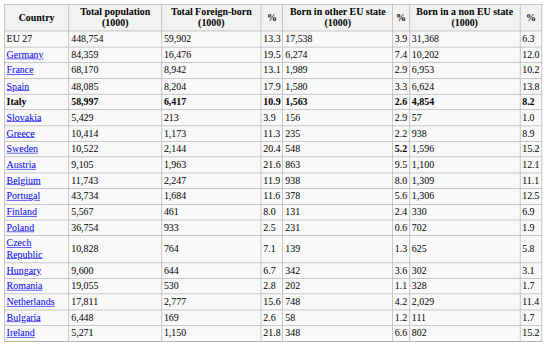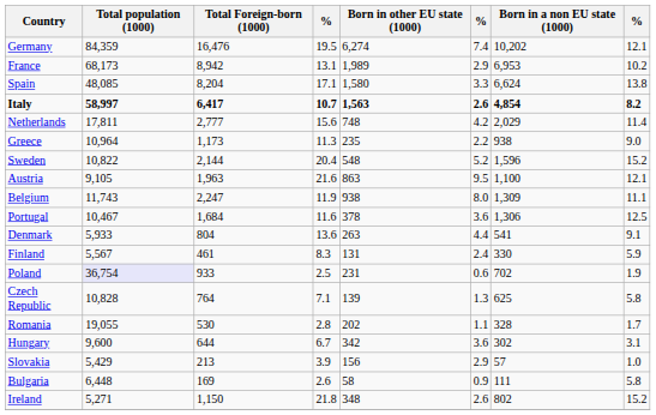- row: EU 27 | 448,754 | 59,902 | 13.3 | 17,538 | 3.9 | 31,368 | 6.3
Germany | column 8: 12.0 -> 12.1
France | Total population (1000): 68,170 -> 68,173
Spain | column 4: 17.9 -> 17.1
Italy | column 4: 10.9 -> 10.7
rows swapped: Netherlands <-> Slovakia
Greece | Total population (1000): 10,414 -> 10,964
Greece | column 8: 8.9 -> 9.0
Sweden | Total population (1000): 10,522 -> 10,822
Sweden | column 6: bold -> normal
Portugal | Total population (1000): 43,734 -> 10,467
Portugal | column 6: 5.6 -> 3.6
+ row: Denmark | 5,933 | 804 | 13.6 | 263 | 4.4 | 541 | 9.1
Finland | column 4: 8.0 -> 8.3
Finland | column 8: 6.9 -> 5.9
Poland | Total population (1000): no background -> lavender background
rows swapped: Hungary <-> Romania
Bulgaria | column 6: 1.2 -> 0.9
Bulgaria | column 8: 1.7 -> 5.8
Ireland | column 6: 6.6 -> 2.6
